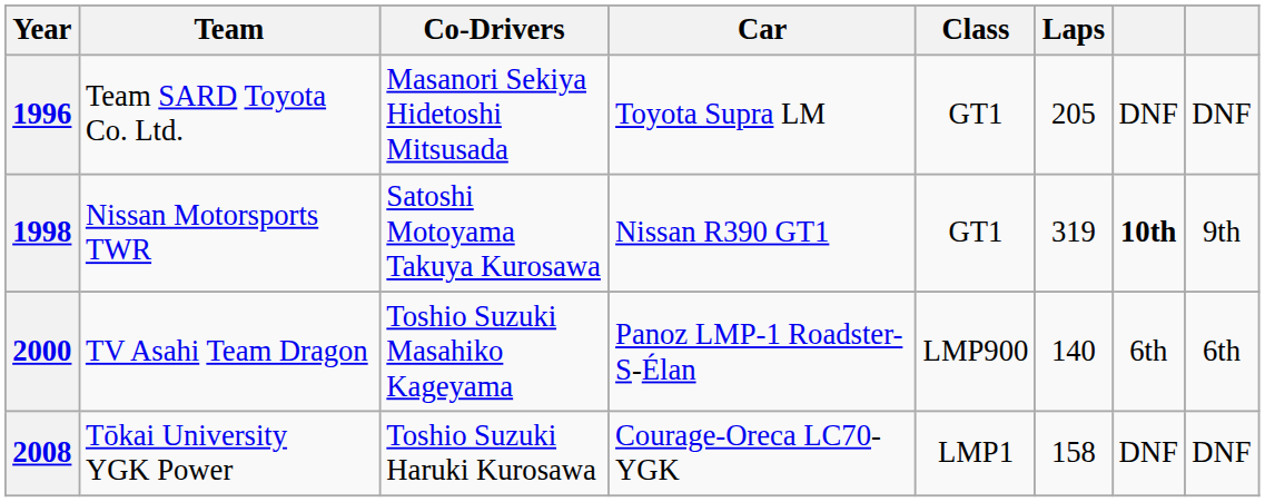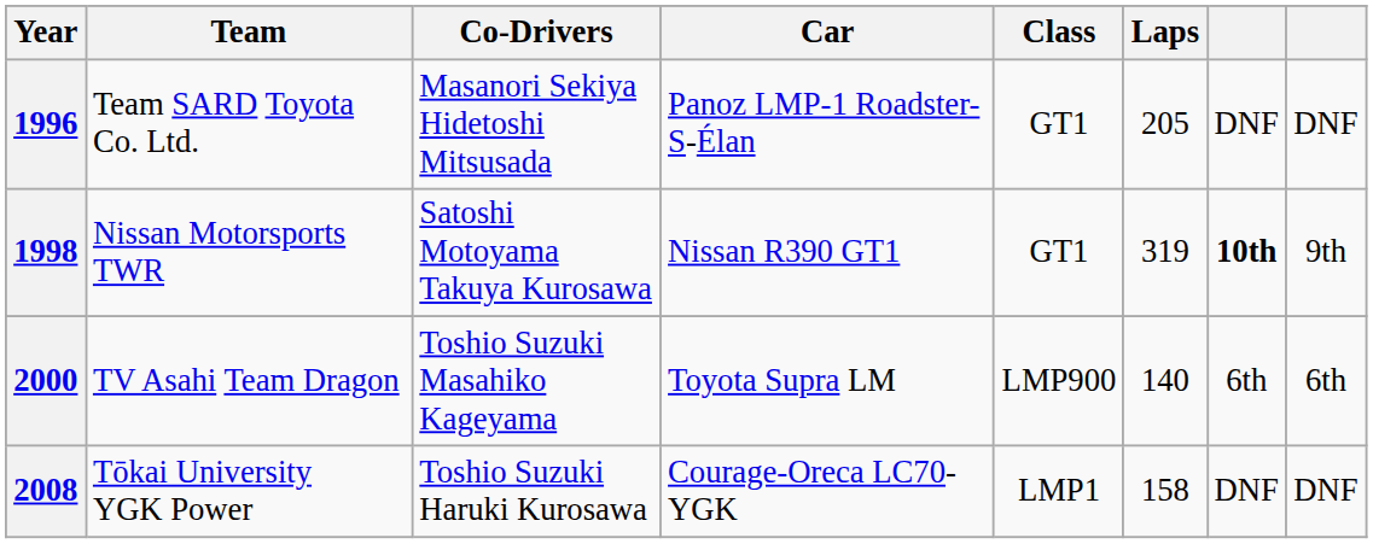1996 | Car: Toyota Supra LM -> Panoz LMP-1 Roadster-S-Élan
2000 | Car: Panoz LMP-1 Roadster-S-Élan -> Toyota Supra LM
